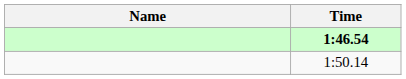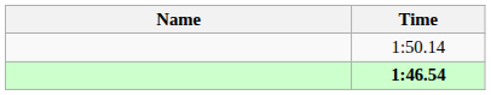rows swapped: 1:46.54 <-> 1:50.14
